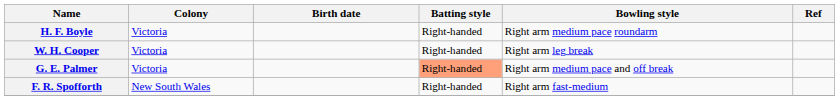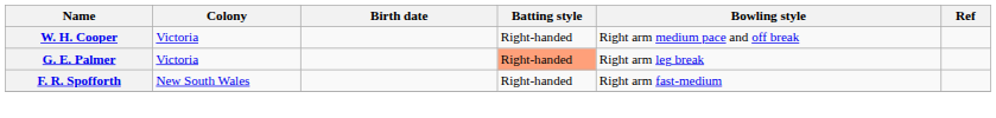- row: H. F. Boyle | Victoria | Right-handed | Right arm medium pace roundarm
W. H. Cooper | Bowling style: Right arm leg break -> Right arm medium pace and off break
G. E. Palmer | Bowling style: Right arm medium pace and off break -> Right arm leg break
